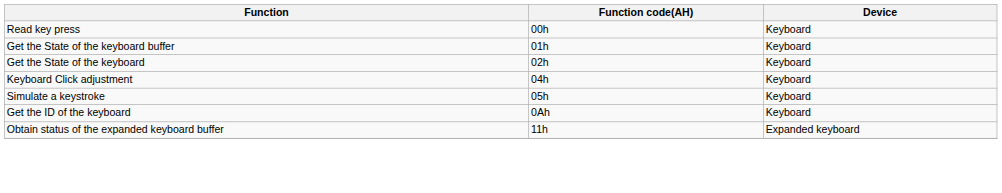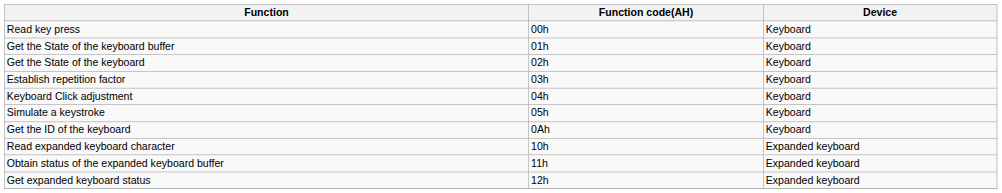+ row: Establish repetition factor | 03h | Keyboard
+ row: Read expanded keyboard character | 10h | Expanded keyboard
+ row: Get expanded keyboard status | 12h | Expanded keyboard
